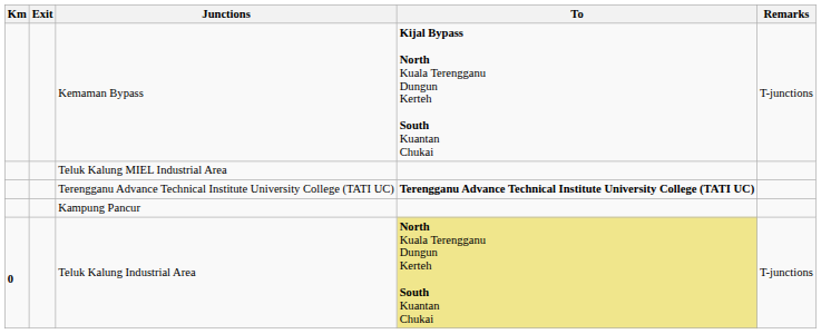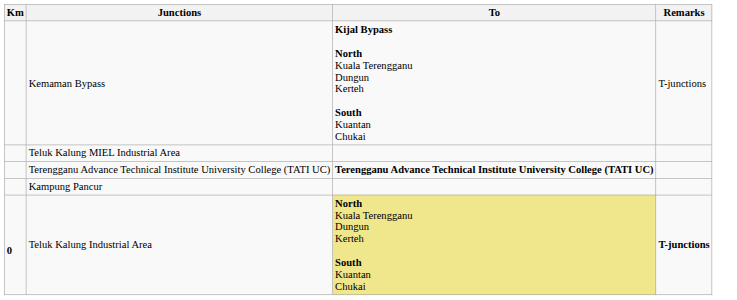- column: Exit
Teluk Kalung Industrial Area | Remarks: normal -> bold
